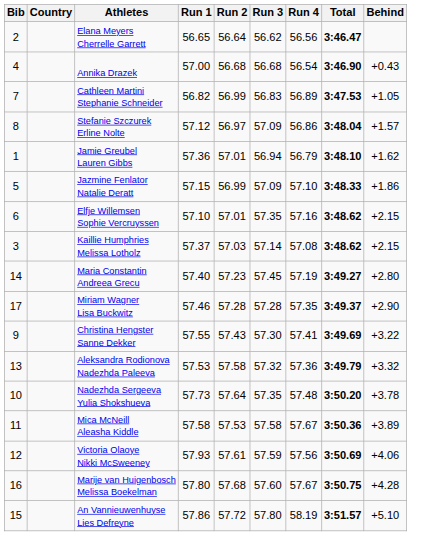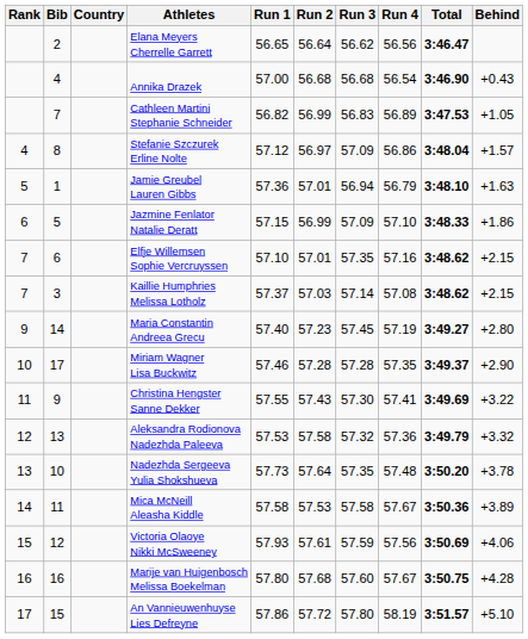+ column: Rank | 4 | 5 | 6 | 7 | 7 | 9 | 10 | 11 | 12 | 13 | 14 | 15 | 16 | 17
Jamie Greubel Lauren Gibbs | Behind: +1.62 -> +1.63
